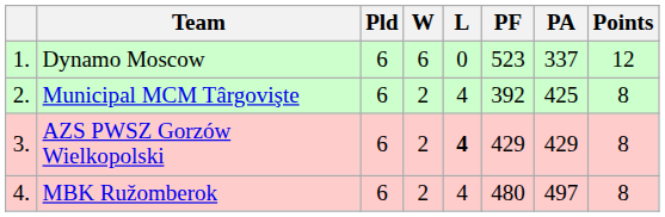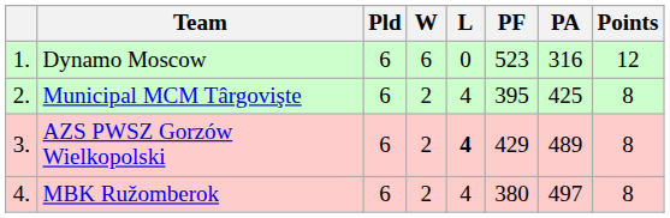Dynamo Moscow | PA: 337 -> 316
Municipal MCM Târgovişte | PF: 392 -> 395
AZS PWSZ Gorzów Wielkopolski | PA: 429 -> 489
MBK Ružomberok | PF: 480 -> 380
